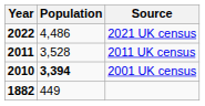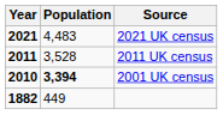2021 UK census | Year: 2022 -> 2021
2021 UK census | Population: 4,486 -> 4,483
